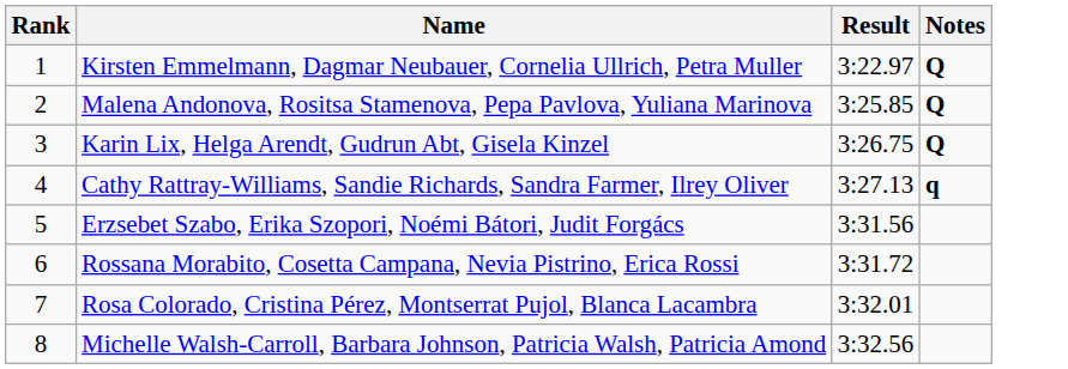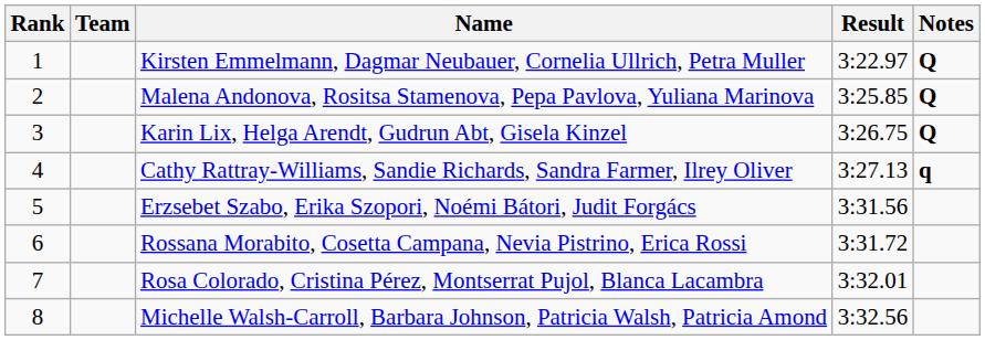+ column: Team
